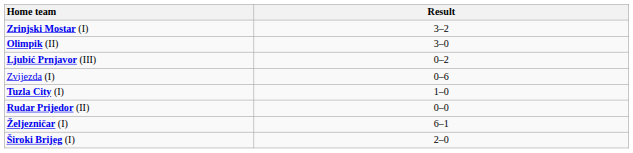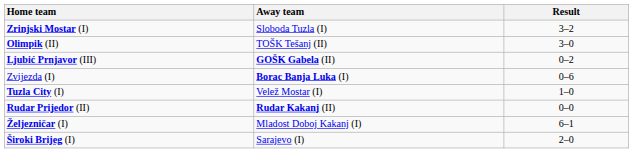+ column: Away team | Sloboda Tuzla (I) | TOŠK Tešanj (II) | GOŠK Gabela (II) | Borac Banja Luka (I) | Velež Mostar (I) | Rudar Kakanj (II) | Mladost Doboj Kakanj (I) | Sarajevo (I)
